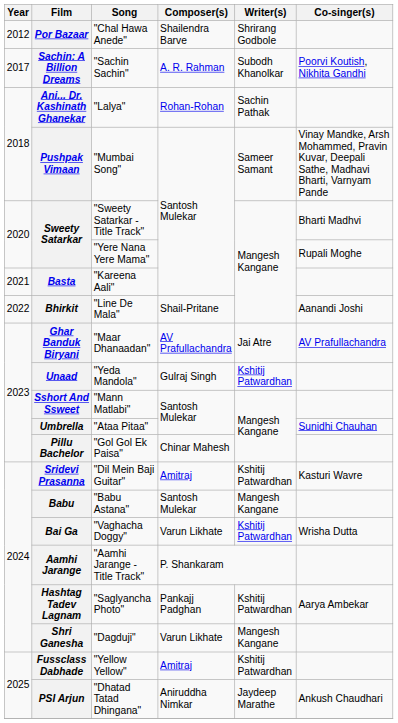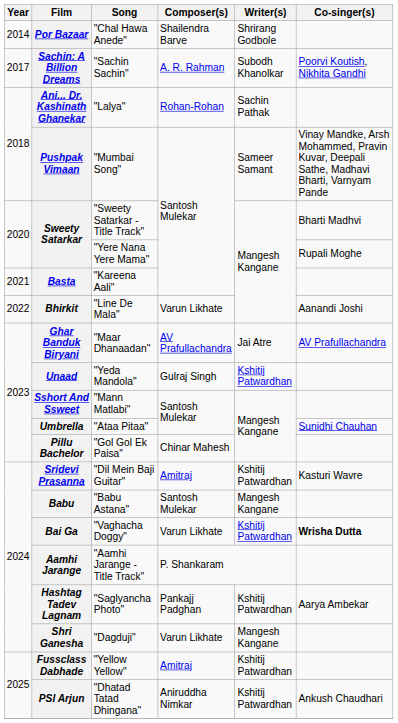Por Bazaar | Year: 2012 -> 2014
Bhirkit | Composer(s): Shail-Pritane -> Varun Likhate
Bai Ga | Co-singer(s): normal -> bold
PSI Arjun | Writer(s): Jaydeep Marathe -> Kshitij Patwardhan
